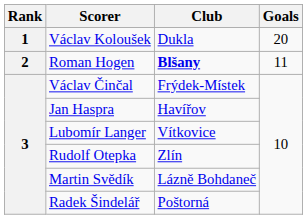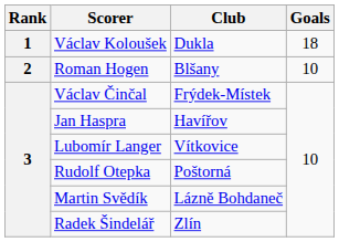Václav Koloušek | Goals: 20 -> 18
Roman Hogen | Club: bold -> normal
Roman Hogen | Goals: 11 -> 10
Rudolf Otepka | Club: Zlín -> Poštorná
Radek Šindelář | Club: Poštorná -> Zlín
